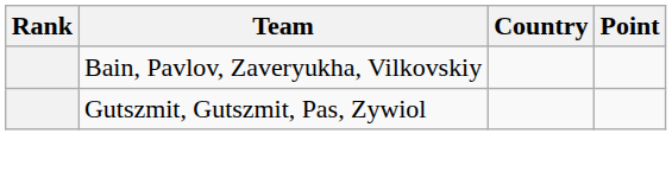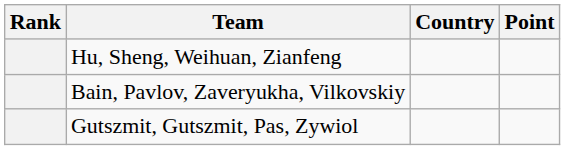+ row: Hu, Sheng, Weihuan, Zianfeng
